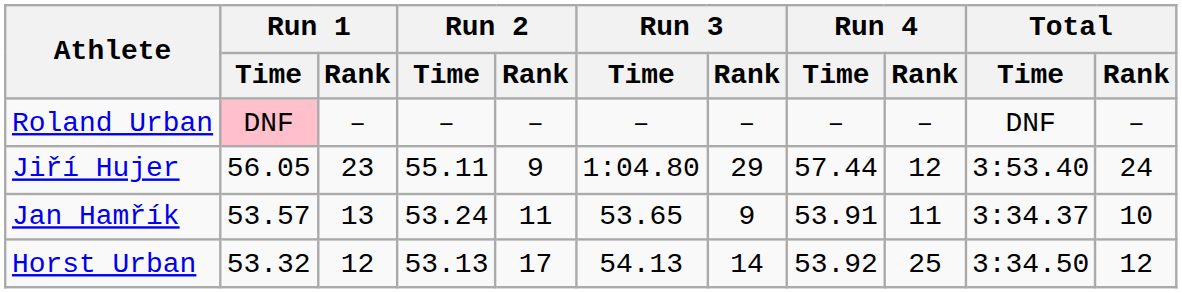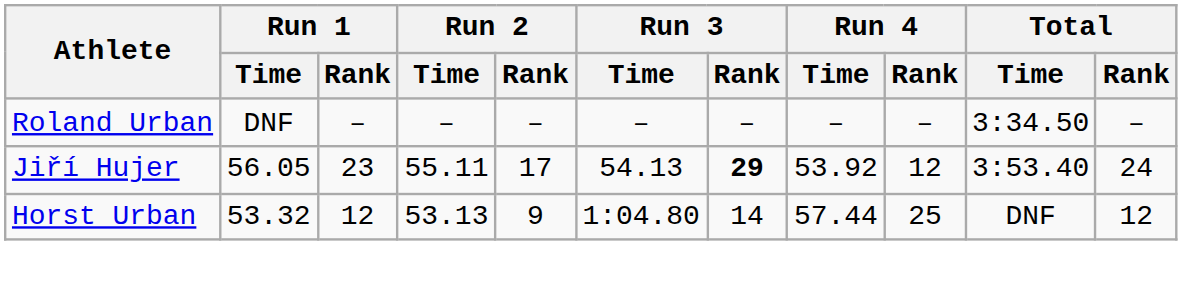Roland Urban | Run 1 / Time: pink background -> no background
Roland Urban | Total / Time: DNF -> 3:34.50
Jiří Hujer | Run 2 / Rank: 9 -> 17
Jiří Hujer | Run 3 / Time: 1:04.80 -> 54.13
Jiří Hujer | Run 3 / Rank: normal -> bold
Jiří Hujer | Run 4 / Time: 57.44 -> 53.92
- row: Jan Hamřík | 53.57 | 13 | 53.24 | 11 | 53.65 | 9 | 53.91 | 11 | 3:34.37 | 10
Horst Urban | Run 2 / Rank: 17 -> 9
Horst Urban | Run 3 / Time: 54.13 -> 1:04.80
Horst Urban | Run 4 / Time: 53.92 -> 57.44
Horst Urban | Total / Time: 3:34.50 -> DNF
